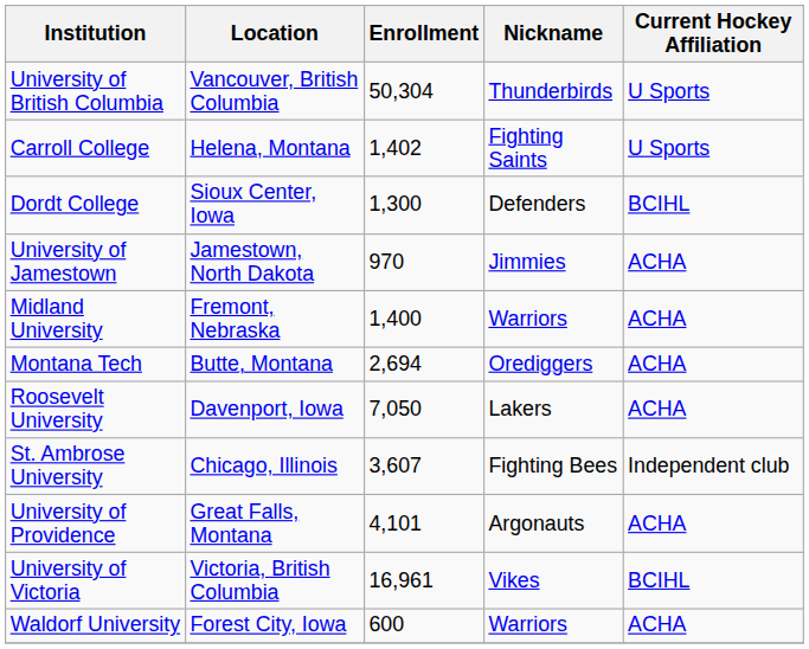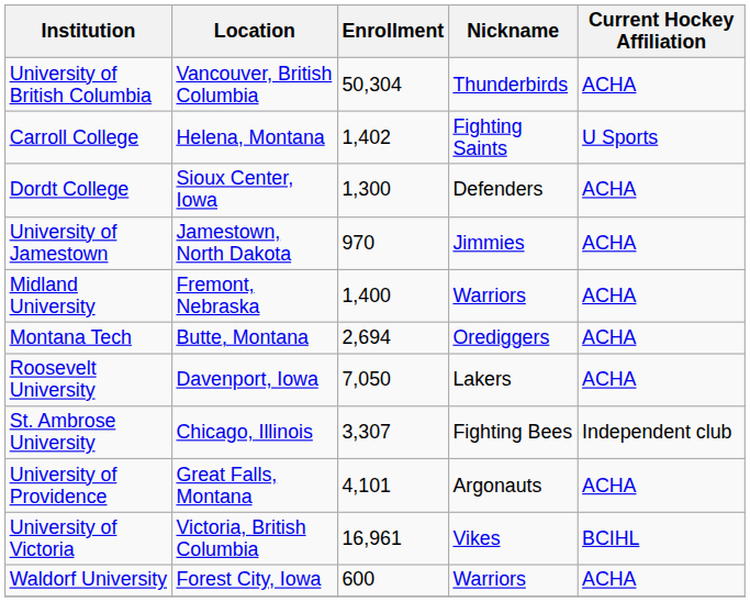University of British Columbia | Current Hockey Affiliation: U Sports -> ACHA
Dordt College | Current Hockey Affiliation: BCIHL -> ACHA
St. Ambrose University | Enrollment: 3,607 -> 3,307
